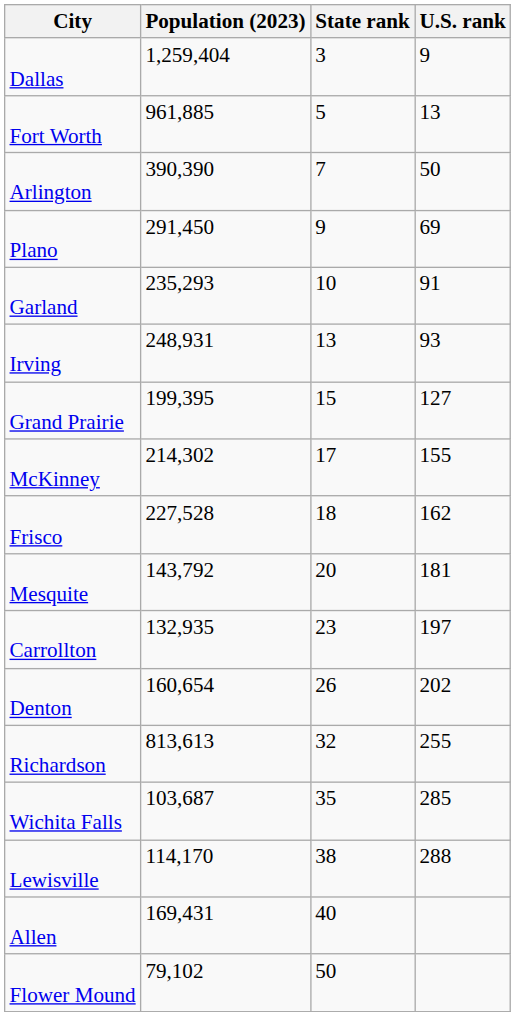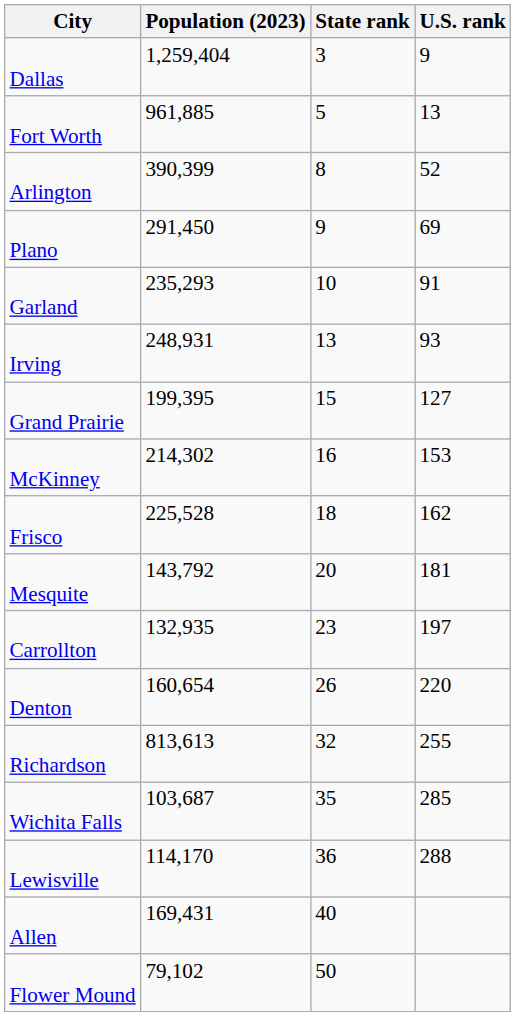Arlington | Population (2023): 390,390 -> 390,399
Arlington | State rank: 7 -> 8
Arlington | U.S. rank: 50 -> 52
McKinney | State rank: 17 -> 16
McKinney | U.S. rank: 155 -> 153
Frisco | Population (2023): 227,528 -> 225,528
Denton | U.S. rank: 202 -> 220
Lewisville | State rank: 38 -> 36
